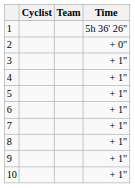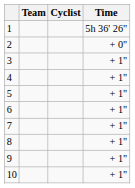columns swapped: Cyclist <-> Team
